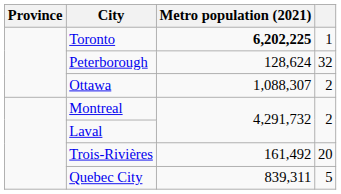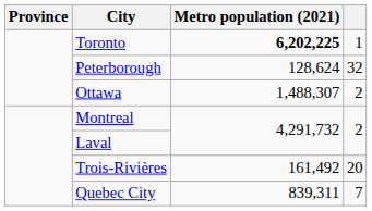Ottawa | Metro population (2021): 1,088,307 -> 1,488,307
Quebec City | column 4: 5 -> 7
